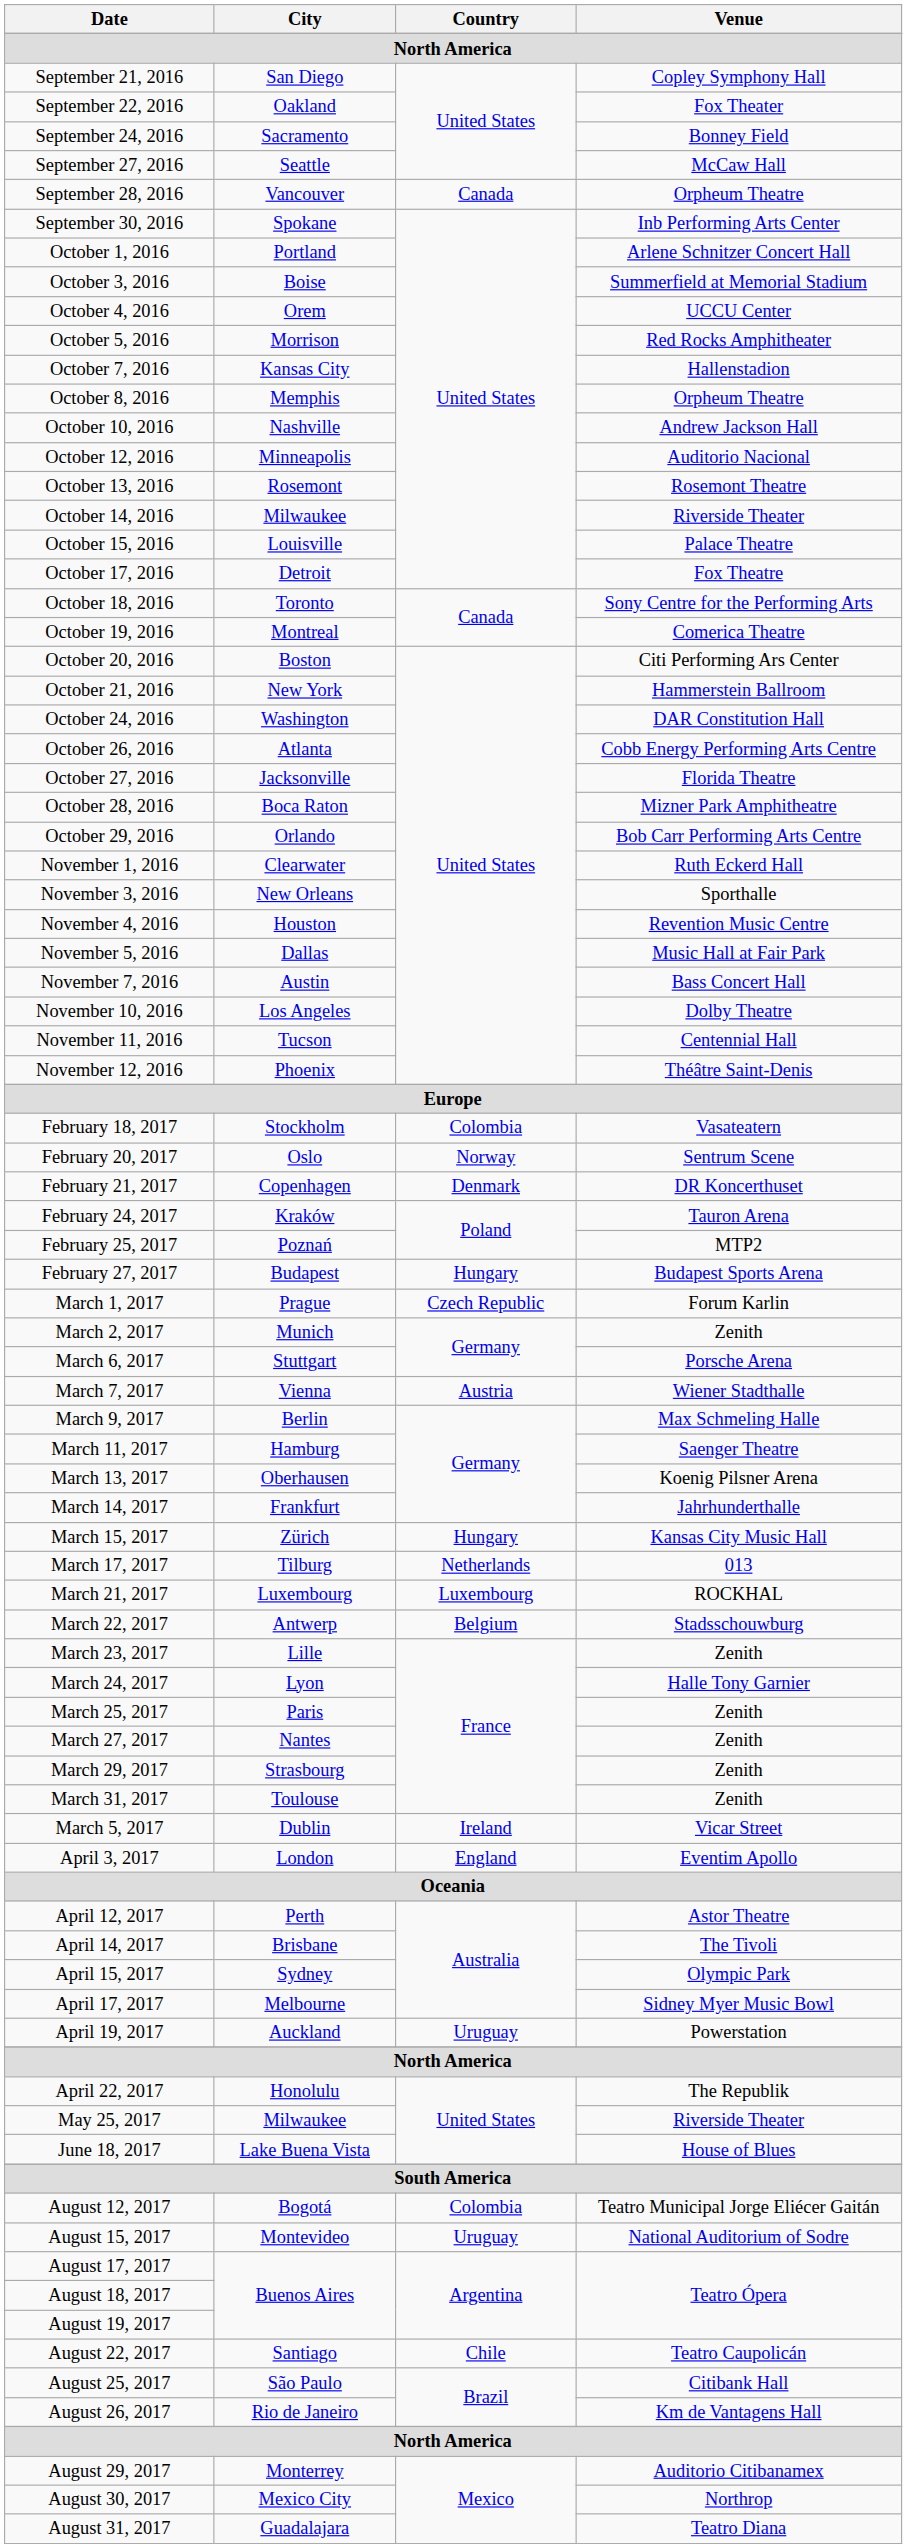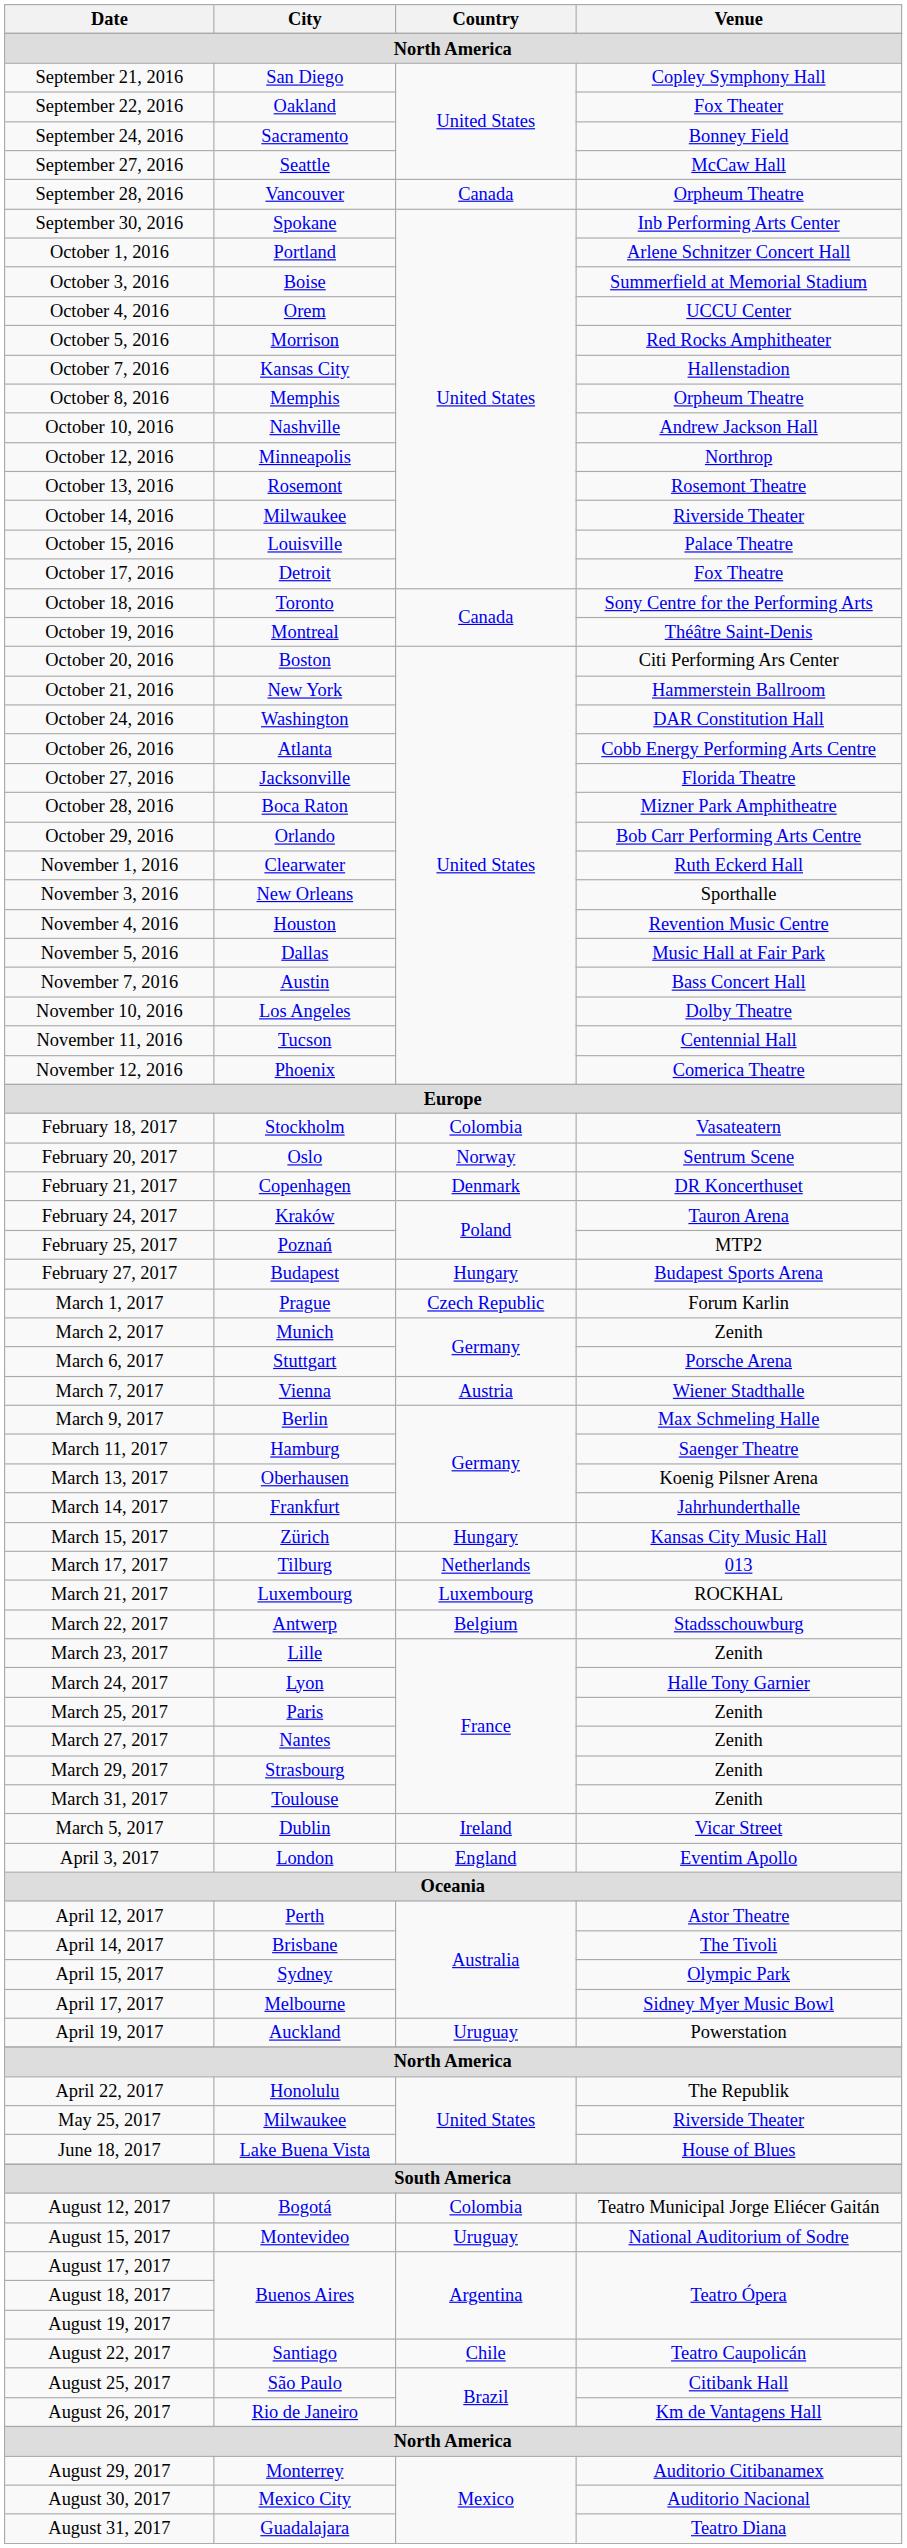October 12, 2016 | Venue: Auditorio Nacional -> Northrop
October 19, 2016 | Venue: Comerica Theatre -> Théâtre Saint-Denis
November 12, 2016 | Venue: Théâtre Saint-Denis -> Comerica Theatre
August 30, 2017 | Venue: Northrop -> Auditorio Nacional
